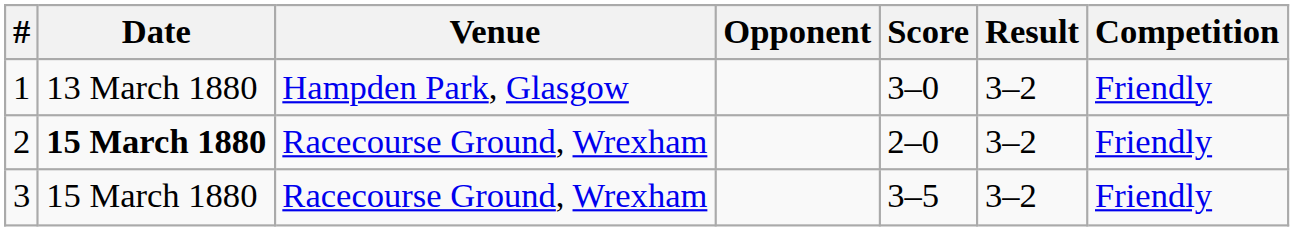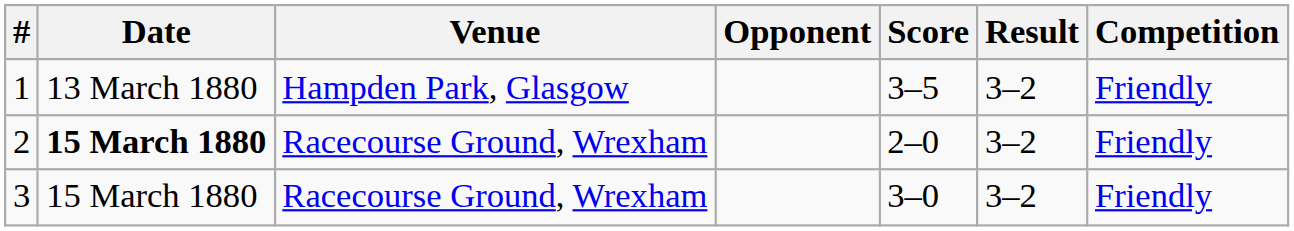1 | Score: 3–0 -> 3–5
3 | Score: 3–5 -> 3–0
